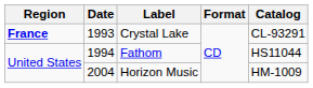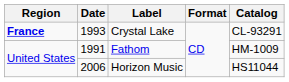Fathom | Date: 1994 -> 1991
Fathom | Catalog: HS11044 -> HM-1009
Horizon Music | Date: 2004 -> 2006
Horizon Music | Catalog: HM-1009 -> HS11044
